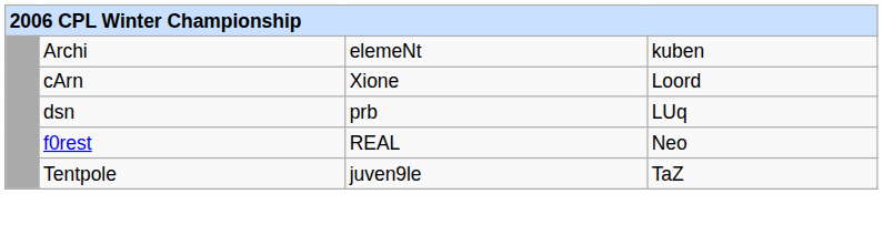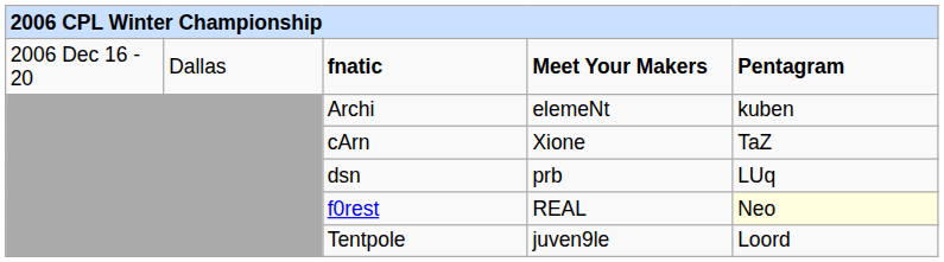+ row: 2006 Dec 16 - 20 | Dallas | fnatic | Meet Your Makers | Pentagram
cArn | column 5: Loord -> TaZ
f0rest | column 5: no background -> lightyellow background
Tentpole | column 5: TaZ -> Loord
